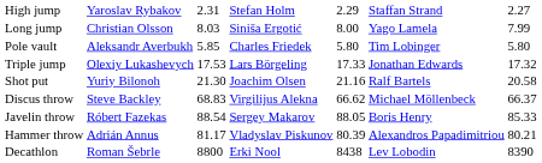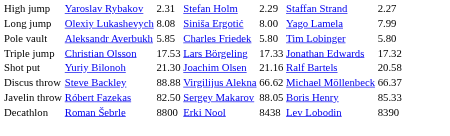Long jump | column 2: Christian Olsson -> Olexiy Lukashevych
Long jump | column 3: 8.03 -> 8.08
Triple jump | column 2: Olexiy Lukashevych -> Christian Olsson
Discus throw | column 3: 68.83 -> 88.88
Javelin throw | column 3: 88.54 -> 82.50
- row: Hammer throw | Adrián Annus | 81.17 | Vladyslav Piskunov | 80.39 | Alexandros Papadimitriou | 80.21
